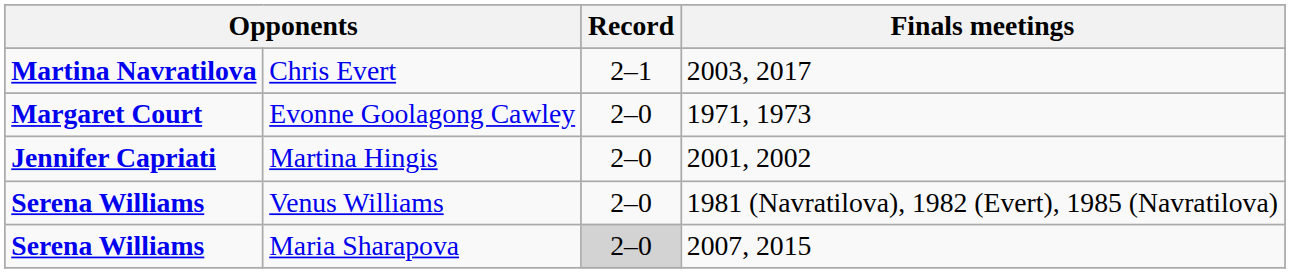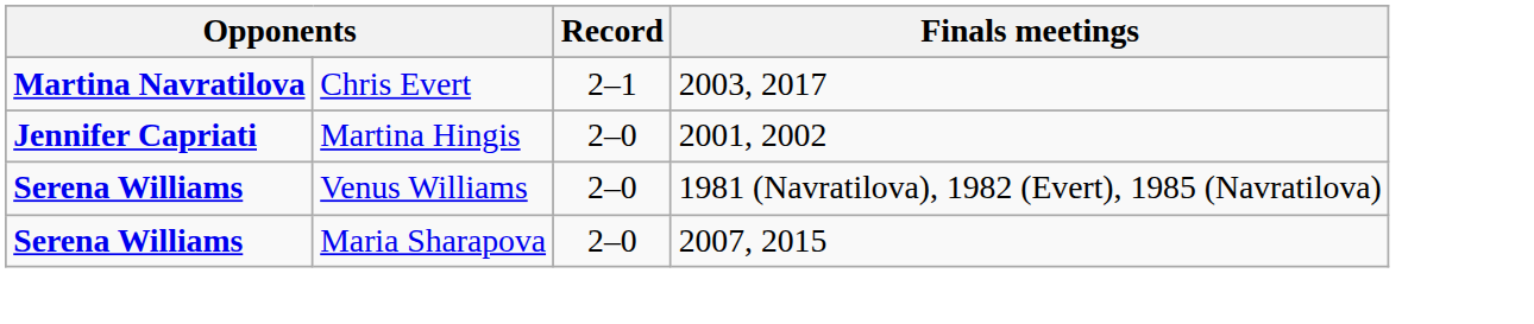- row: Margaret Court | Evonne Goolagong Cawley | 2–0 | 1971, 1973
Maria Sharapova | Record: lightgrey background -> no background
